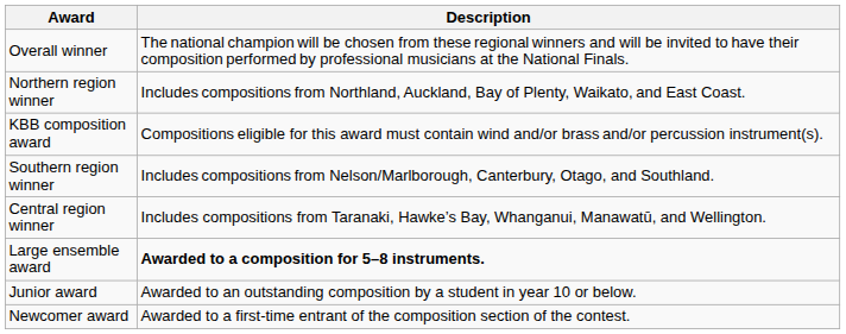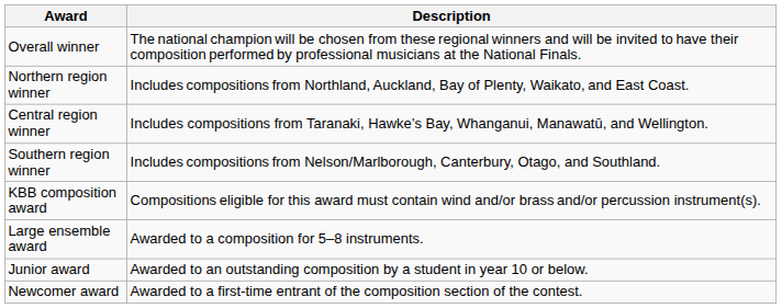rows swapped: Central region winner <-> KBB composition award
Large ensemble award | Description: bold -> normal
